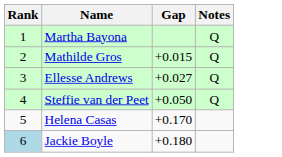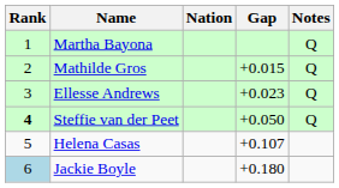+ column: Nation
Ellesse Andrews | Gap: +0.027 -> +0.023
Steffie van der Peet | Rank: normal -> bold
Helena Casas | Gap: +0.170 -> +0.107
